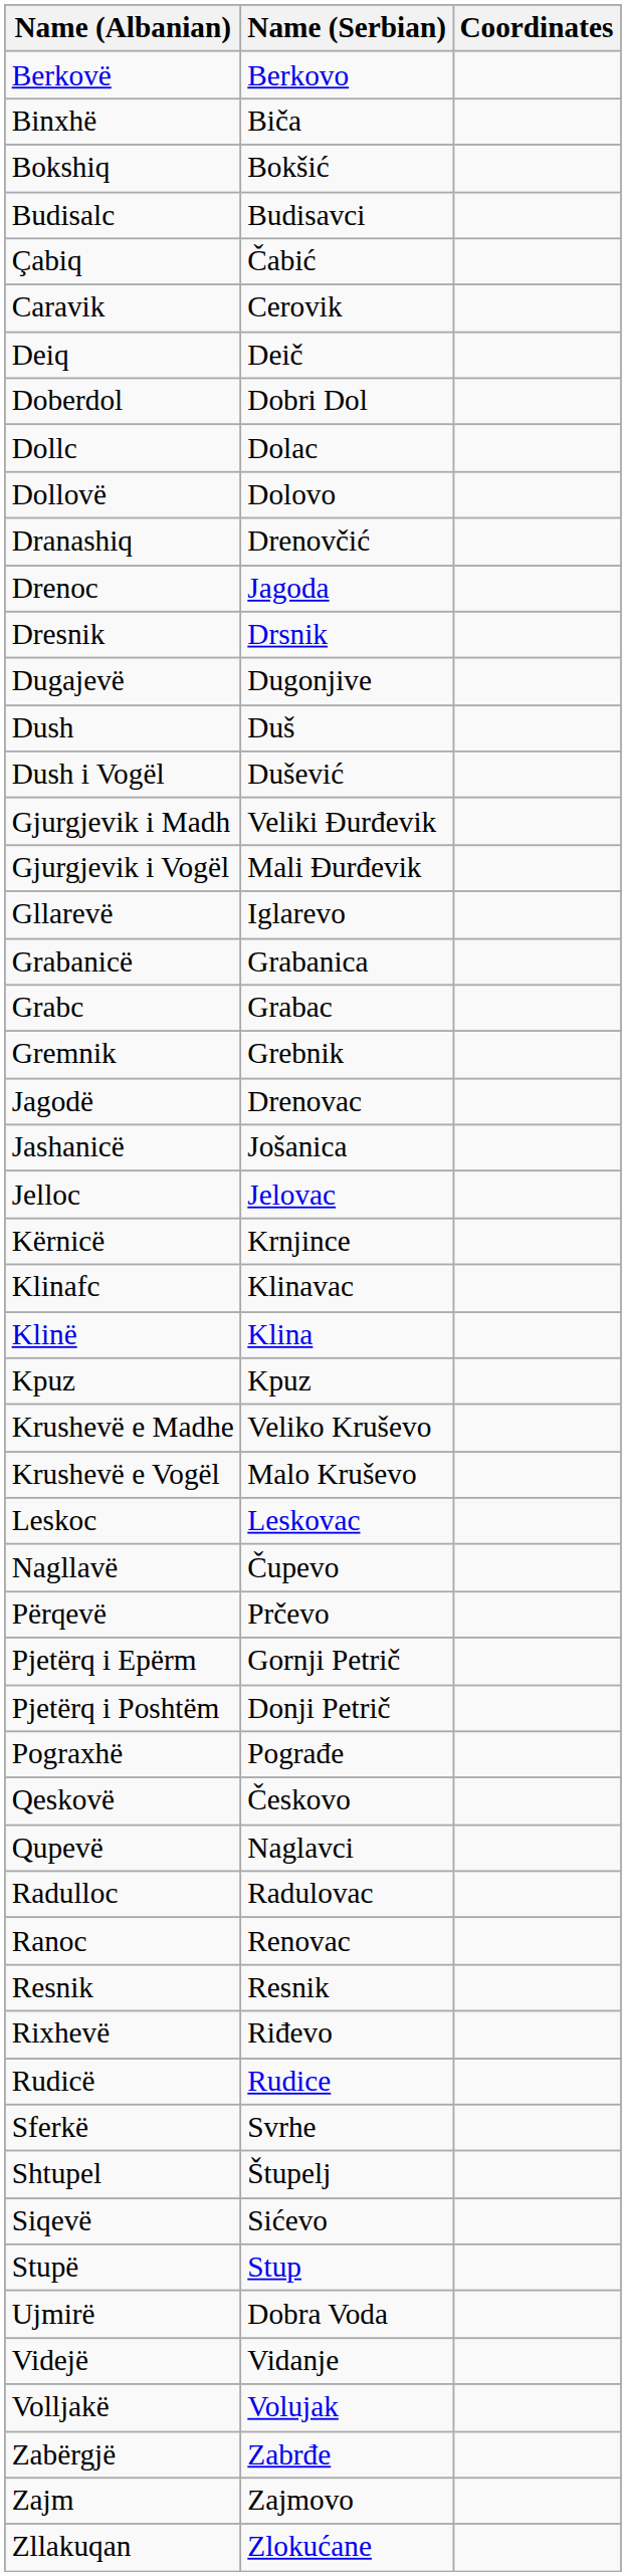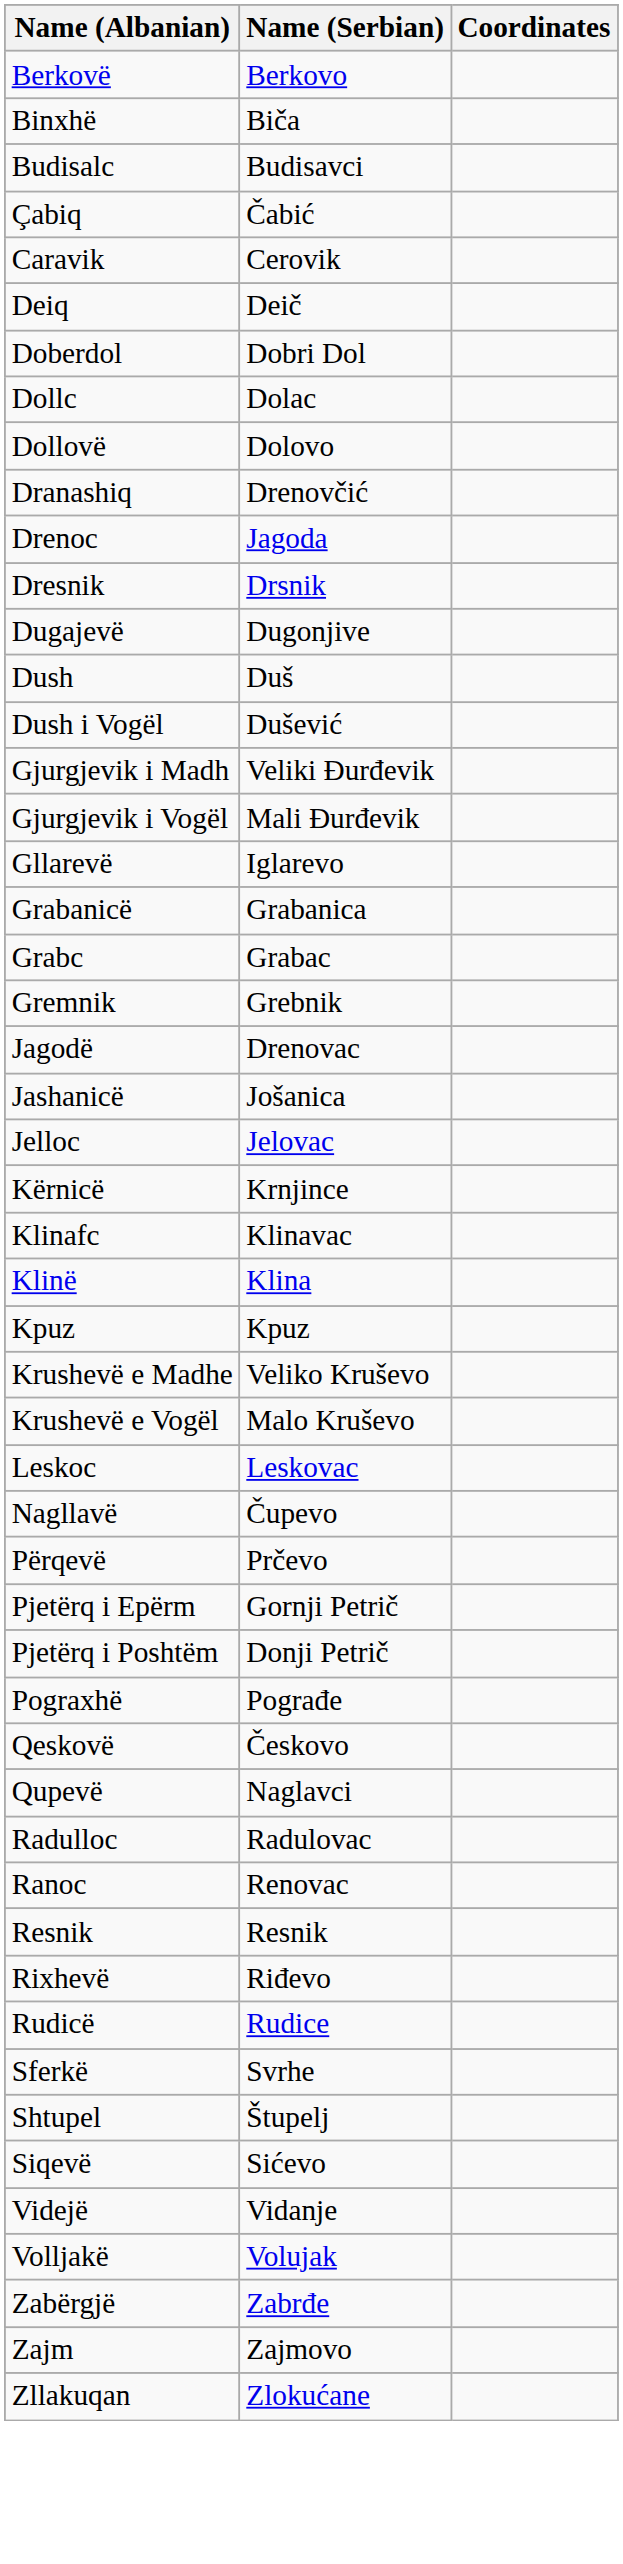- row: Bokshiq | Bokšić
- row: Stupë | Stup
- row: Ujmirë | Dobra Voda
